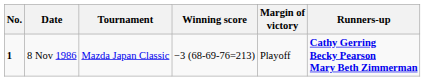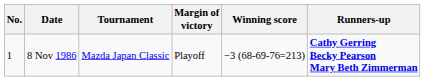columns swapped: Winning score <-> Margin of victory
8 Nov 1986 | No.: bold -> normal
